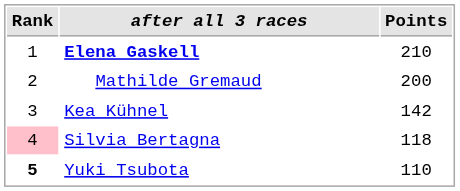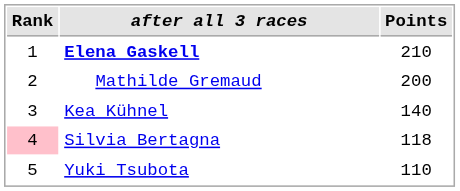Kea Kühnel | Points: 142 -> 140
Yuki Tsubota | Rank: bold -> normal
